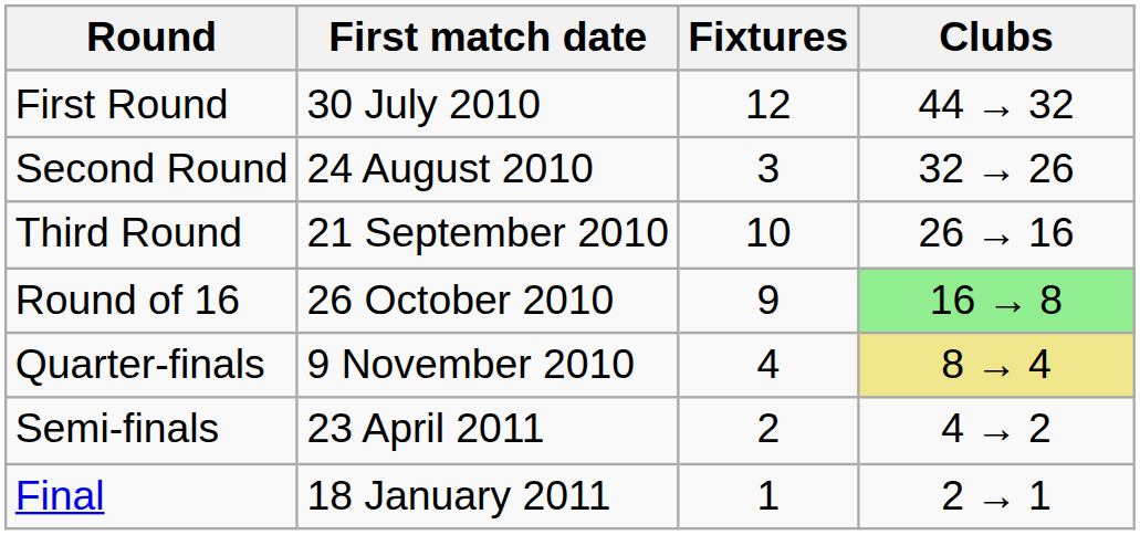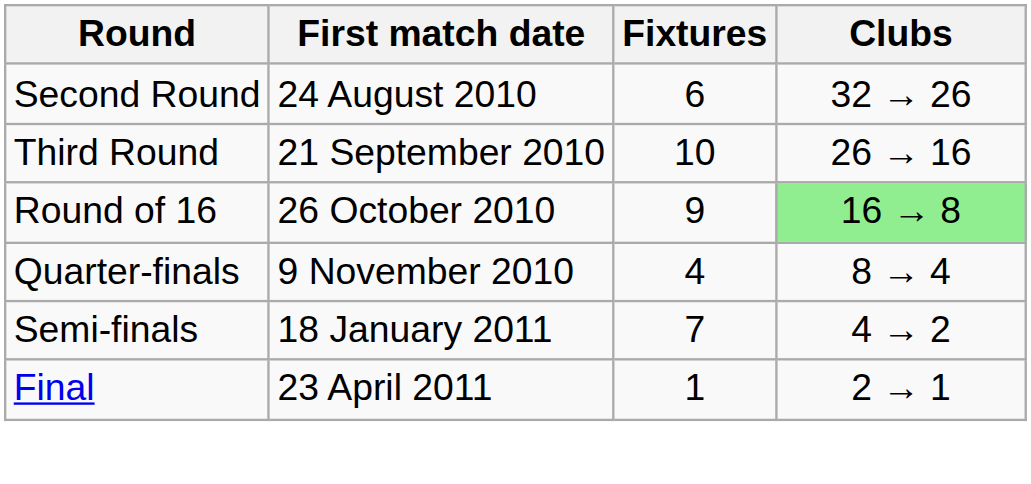- row: First Round | 30 July 2010 | 12 | 44 → 32
Second Round | Fixtures: 3 -> 6
Quarter-finals | Clubs: khaki background -> no background
Semi-finals | First match date: 23 April 2011 -> 18 January 2011
Semi-finals | Fixtures: 2 -> 7
Final | First match date: 18 January 2011 -> 23 April 2011
